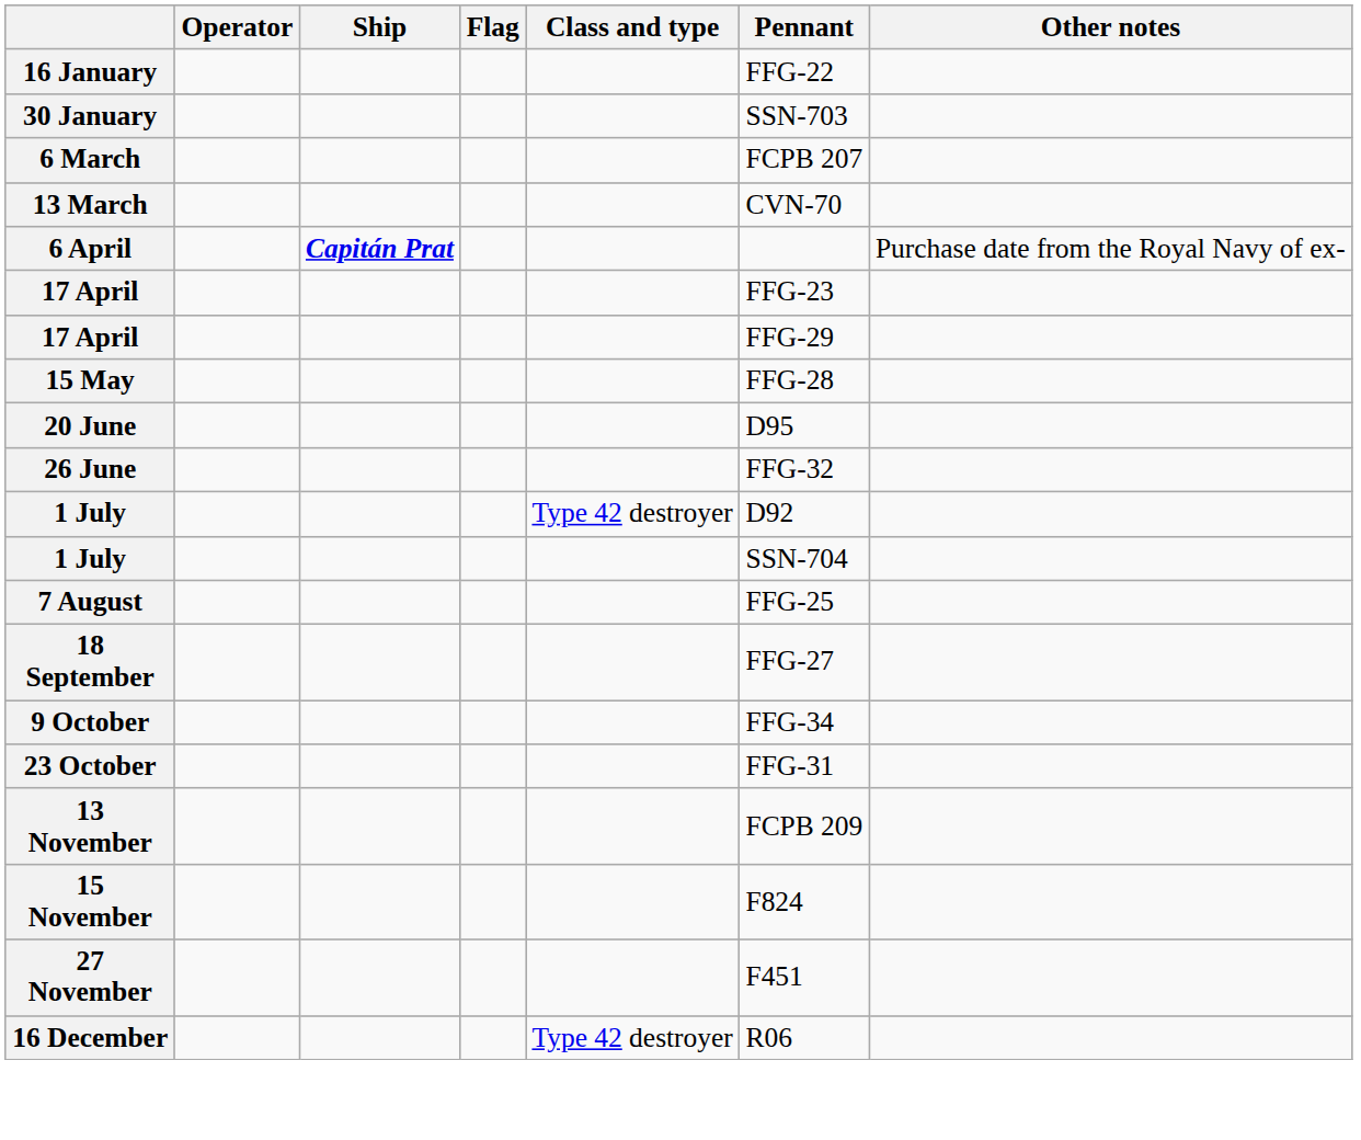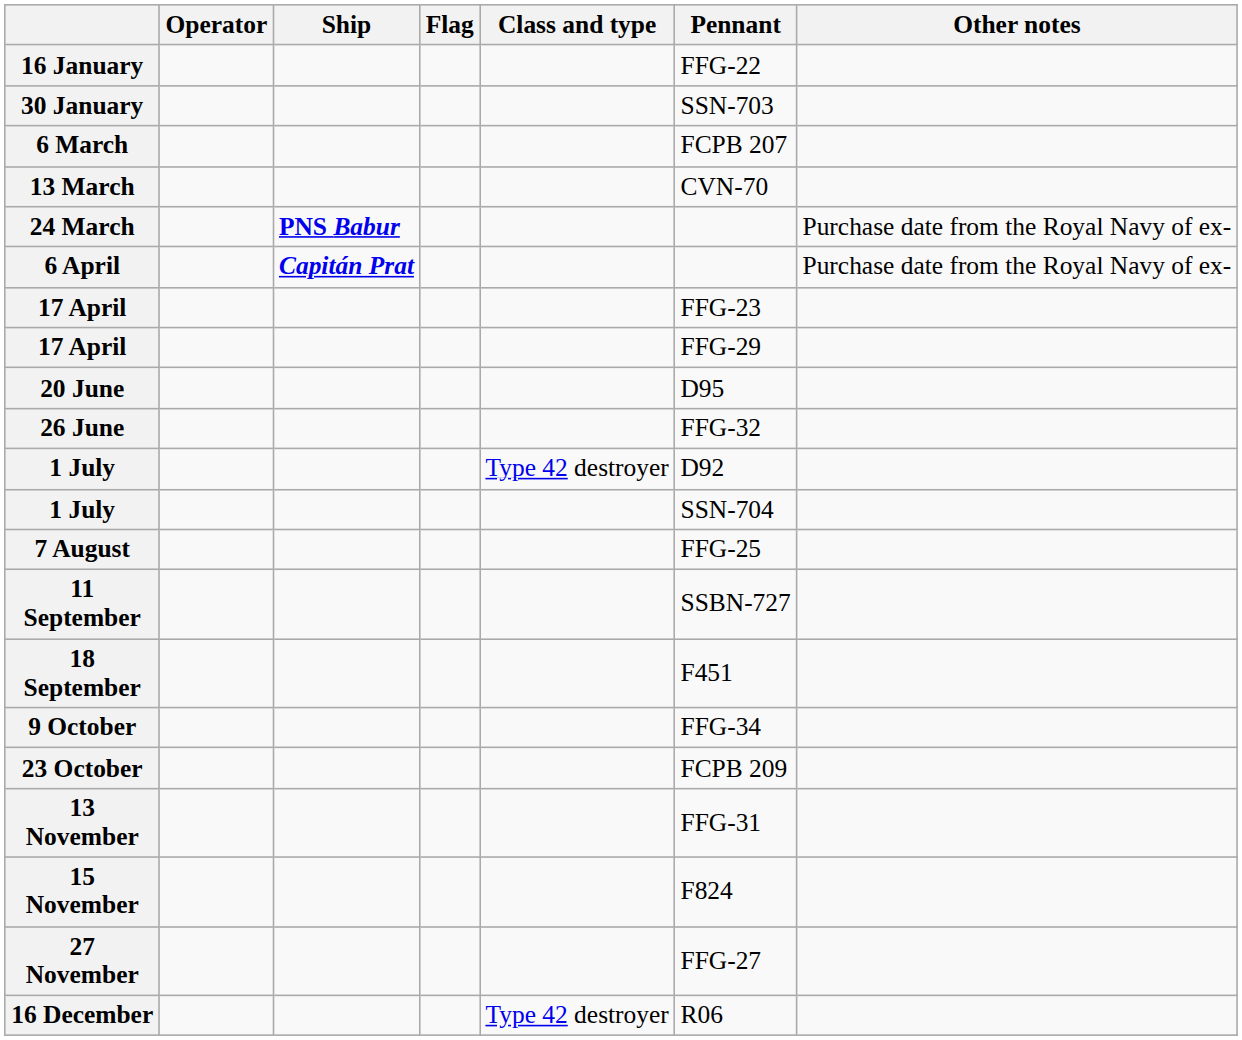+ row: 24 March | PNS Babur | Purchase date from the Royal Navy of ex-
- row: 15 May | FFG-28
+ row: 11 September | SSBN-727
18 September | Pennant: FFG-27 -> F451
23 October | Pennant: FFG-31 -> FCPB 209
13 November | Pennant: FCPB 209 -> FFG-31
27 November | Pennant: F451 -> FFG-27
